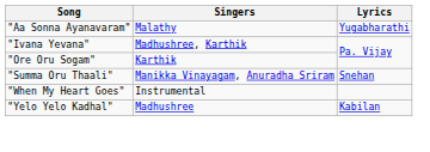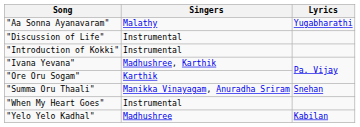+ row: "Discussion of Life" | Instrumental
+ row: "Introduction of Kokki" | Instrumental
